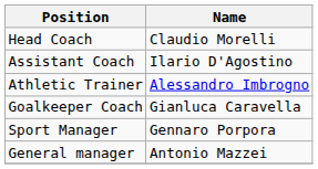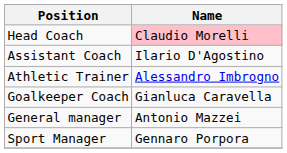Head Coach | Name: no background -> pink background
rows swapped: General manager <-> Sport Manager
